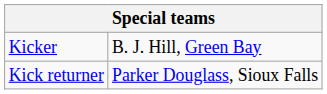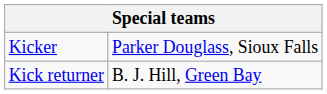Kicker | column 2: B. J. Hill, Green Bay -> Parker Douglass, Sioux Falls
Kick returner | column 2: Parker Douglass, Sioux Falls -> B. J. Hill, Green Bay
